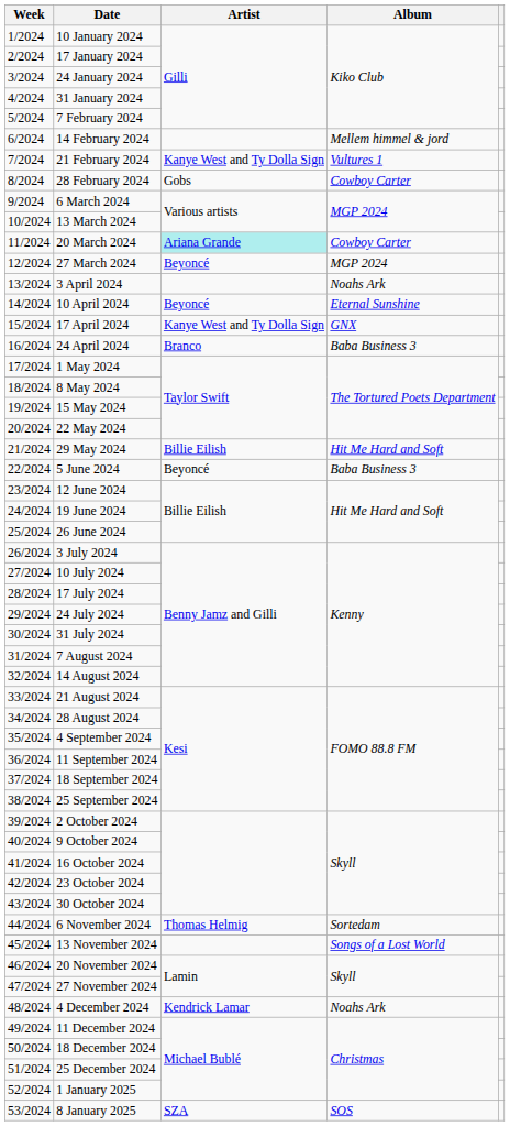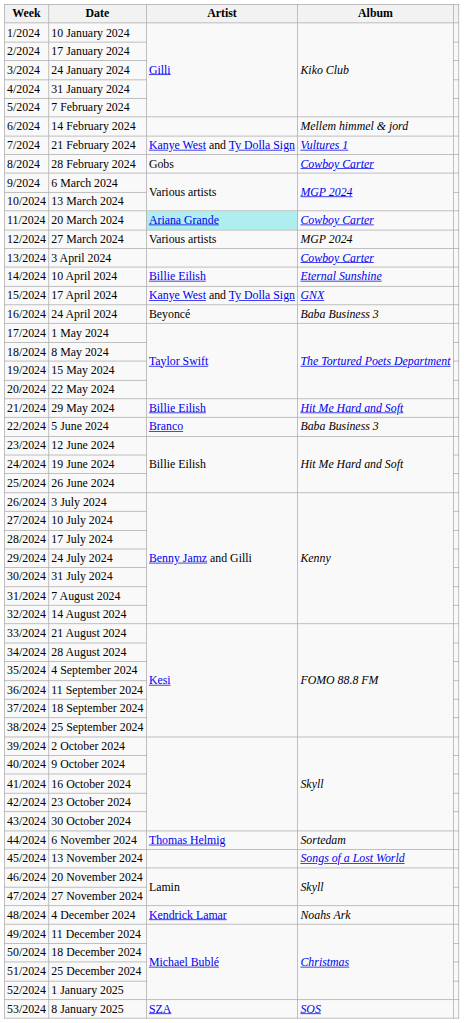27 March 2024 | Artist: Beyoncé -> Various artists
3 April 2024 | Album: Noahs Ark -> Cowboy Carter
10 April 2024 | Artist: Beyoncé -> Billie Eilish
24 April 2024 | Artist: Branco -> Beyoncé
5 June 2024 | Artist: Beyoncé -> Branco
